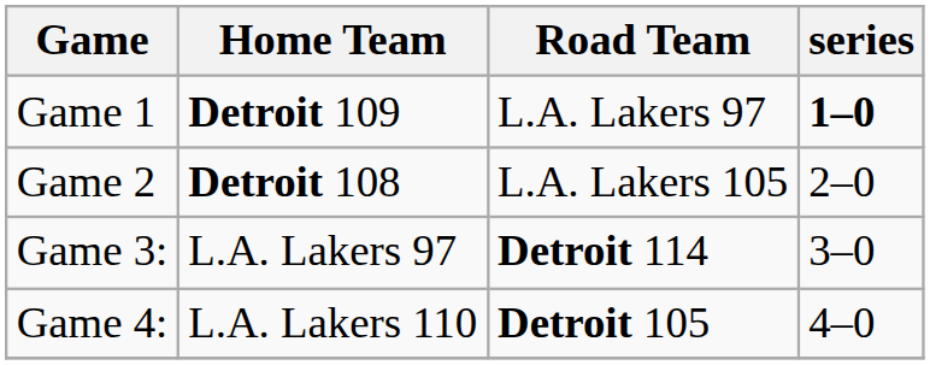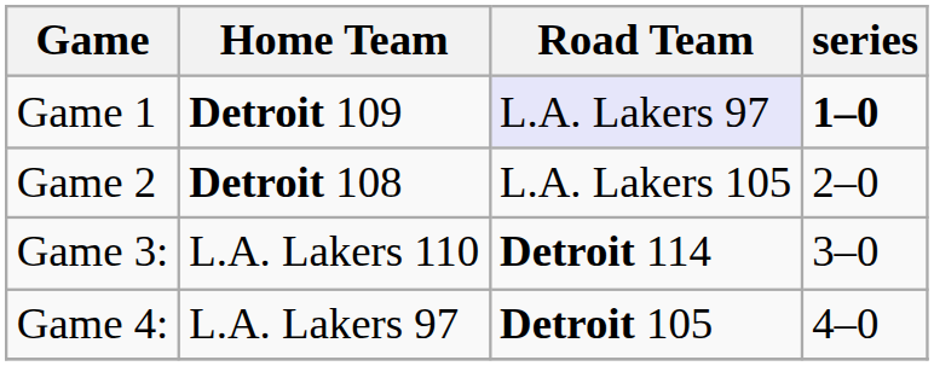Game 1 | Road Team: no background -> lavender background
Game 3: | Home Team: L.A. Lakers 97 -> L.A. Lakers 110
Game 4: | Home Team: L.A. Lakers 110 -> L.A. Lakers 97
